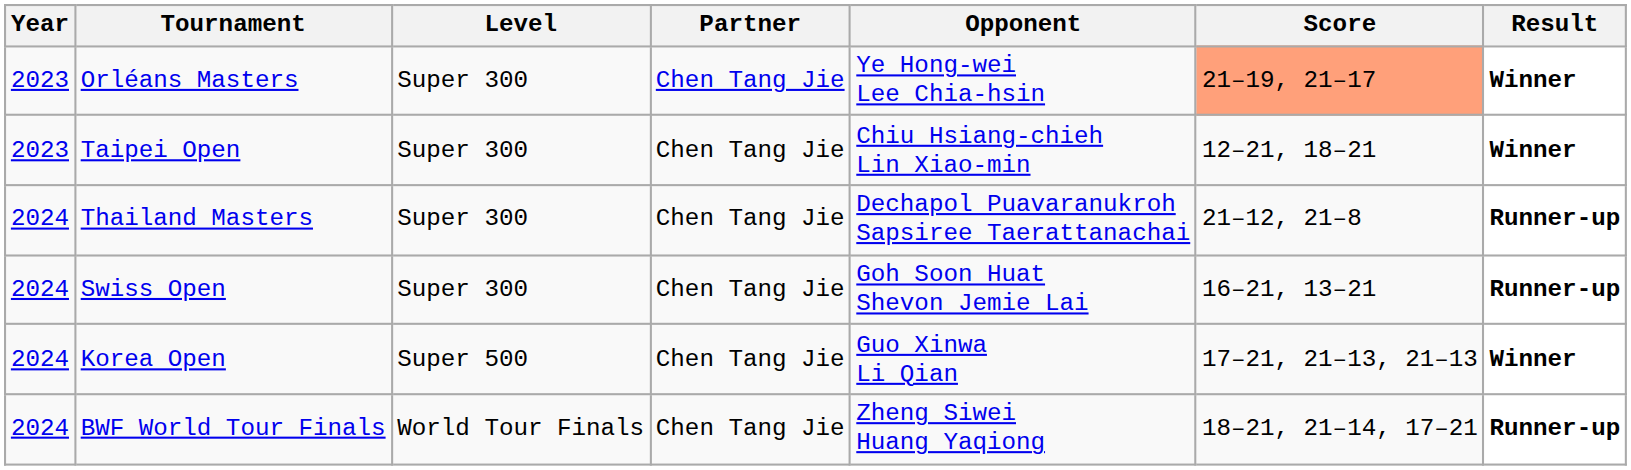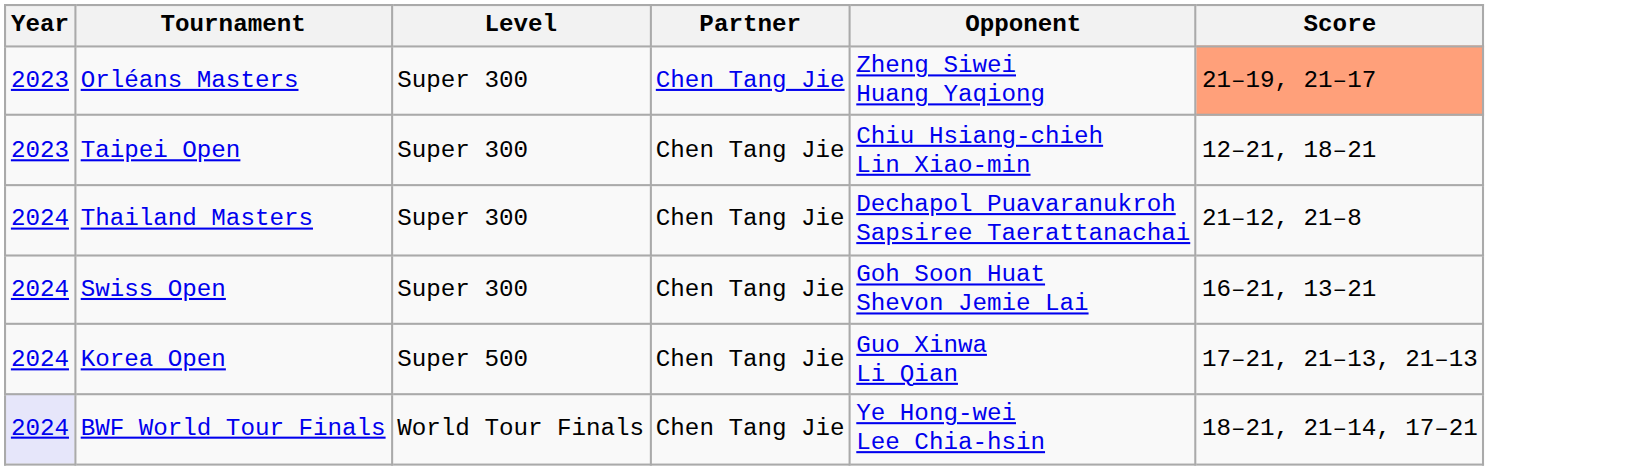- column: Result | Winner | Winner | Runner-up | Runner-up | Winner | Runner-up
Orléans Masters | Opponent: Ye Hong-wei Lee Chia-hsin -> Zheng Siwei Huang Yaqiong
BWF World Tour Finals | Year: no background -> lavender background
BWF World Tour Finals | Opponent: Zheng Siwei Huang Yaqiong -> Ye Hong-wei Lee Chia-hsin
